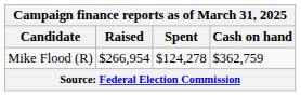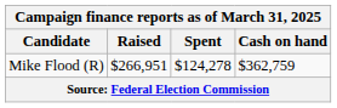Mike Flood (R) | Raised: $266,954 -> $266,951
